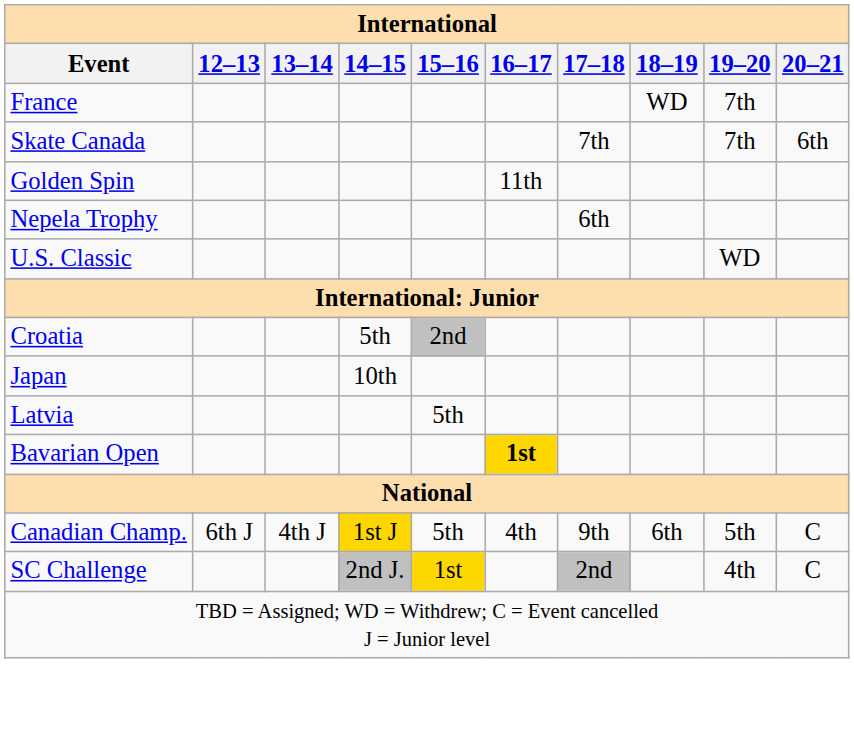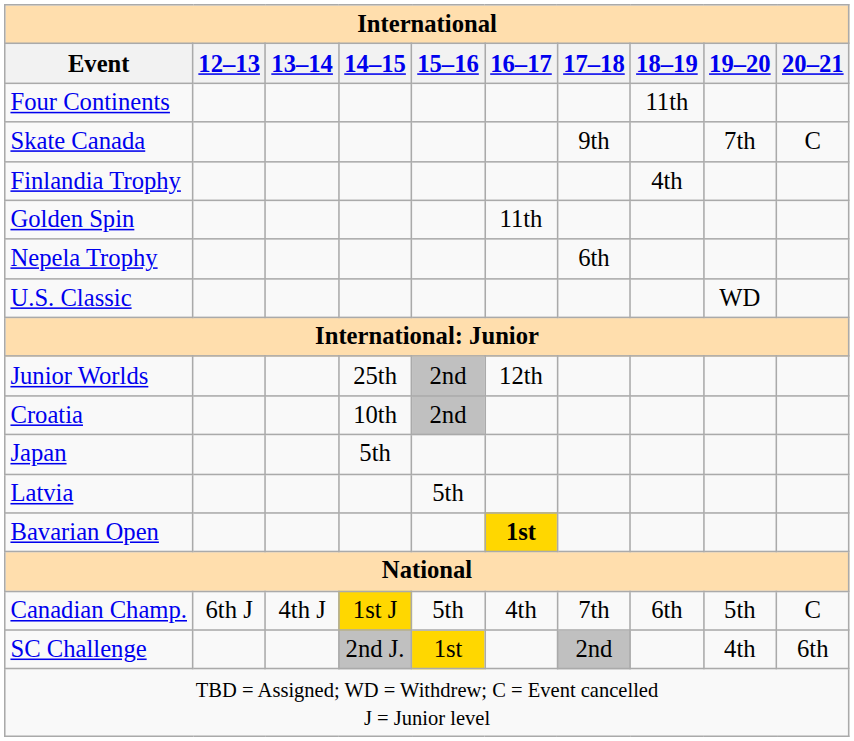+ row: Four Continents | 11th
- row: France | WD | 7th
Skate Canada | 17–18: 7th -> 9th
Skate Canada | 20–21: 6th -> C
+ row: Finlandia Trophy | 4th
+ row: Junior Worlds | 25th | 2nd | 12th
Croatia | 14–15: 5th -> 10th
Japan | 14–15: 10th -> 5th
Canadian Champ. | 17–18: 9th -> 7th
SC Challenge | 20–21: C -> 6th
